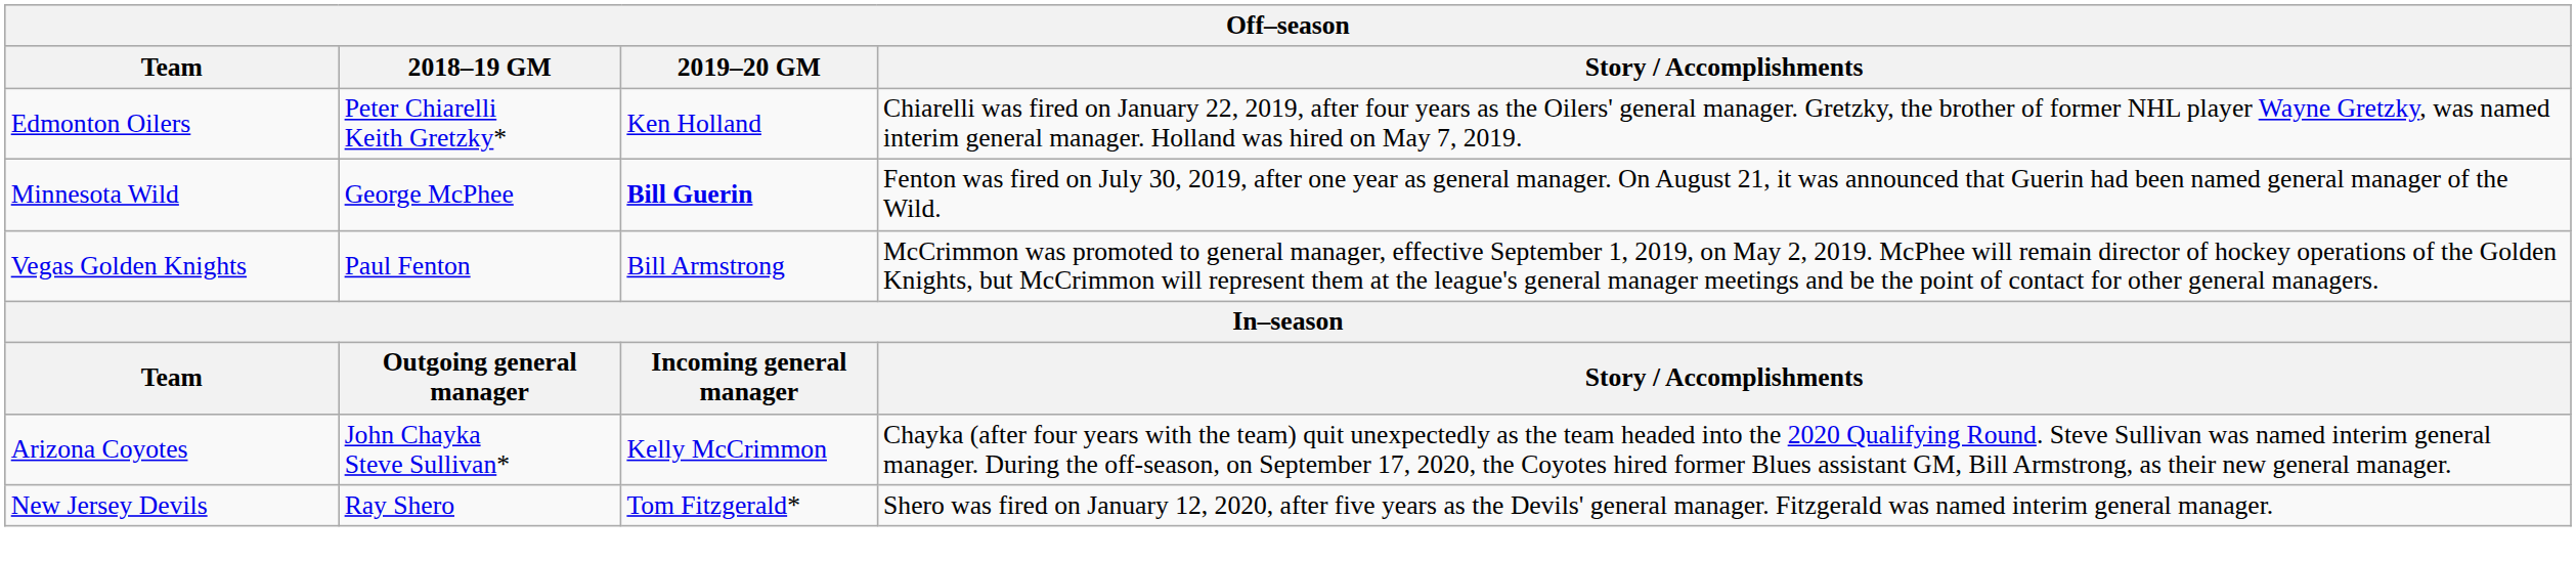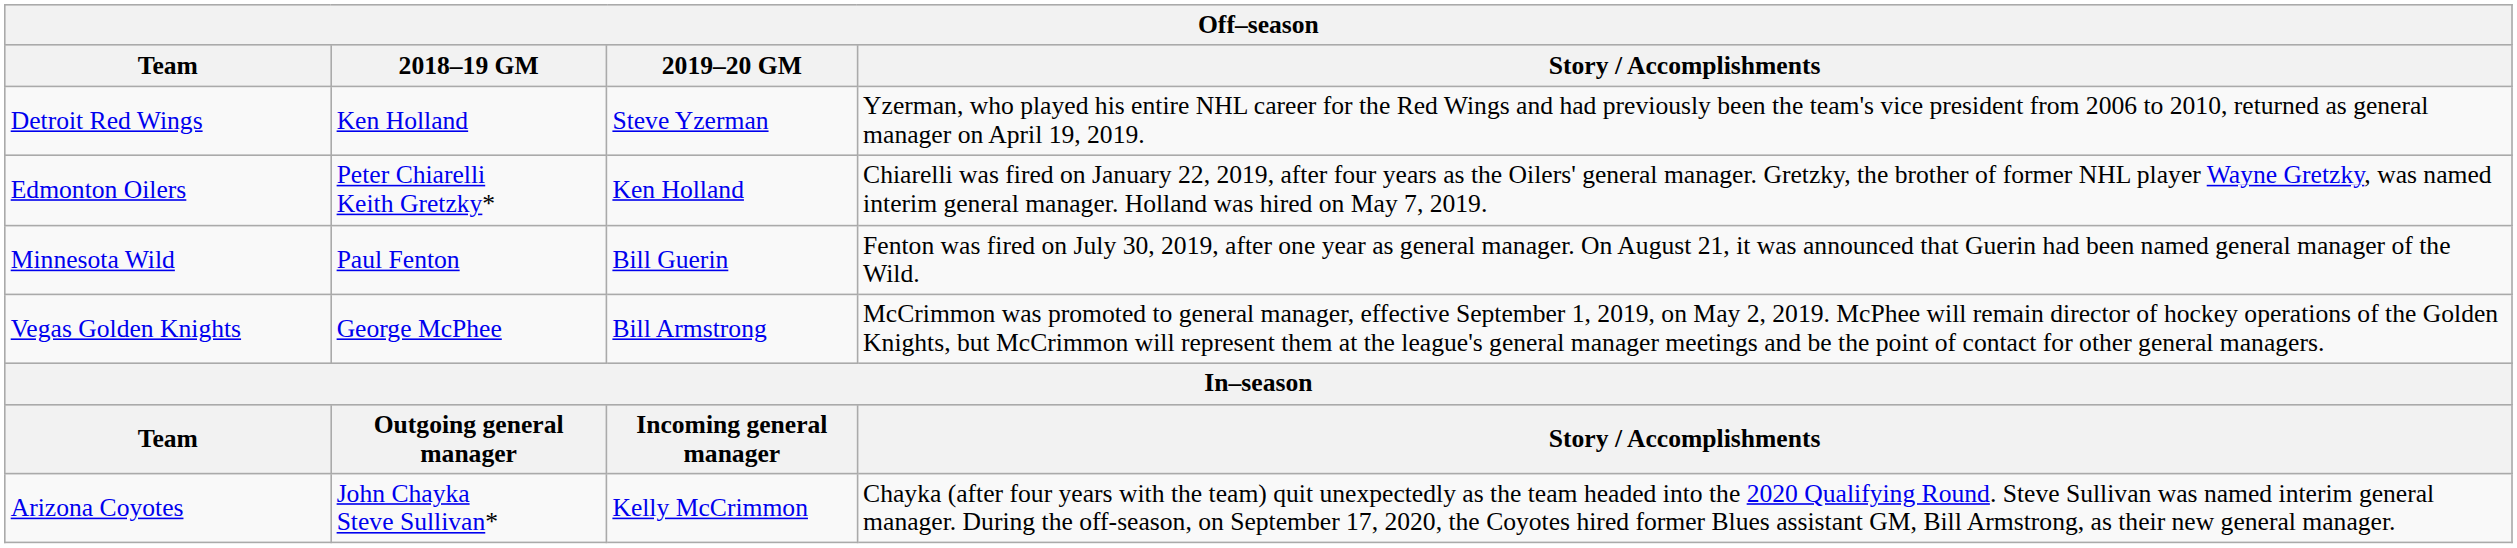+ row: Detroit Red Wings | Ken Holland | Steve Yzerman | Yzerman, who played his entire NHL career for the Red Wings and had previously been the team's vice president from 2006 to 2010, returned as general manager on April 19, 2019.
Minnesota Wild | 2018–19 GM: George McPhee -> Paul Fenton
Minnesota Wild | 2019–20 GM: bold -> normal
Vegas Golden Knights | 2018–19 GM: Paul Fenton -> George McPhee
- row: New Jersey Devils | Ray Shero | Tom Fitzgerald* | Shero was fired on January 12, 2020, after five years as the Devils' general manager. Fitzgerald was named interim general manager.
